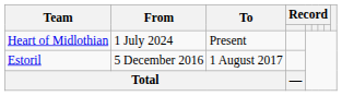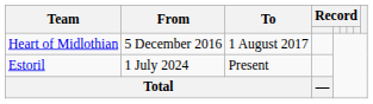Heart of Midlothian | From: 1 July 2024 -> 5 December 2016
Heart of Midlothian | To: Present -> 1 August 2017
Estoril | From: 5 December 2016 -> 1 July 2024
Estoril | To: 1 August 2017 -> Present
